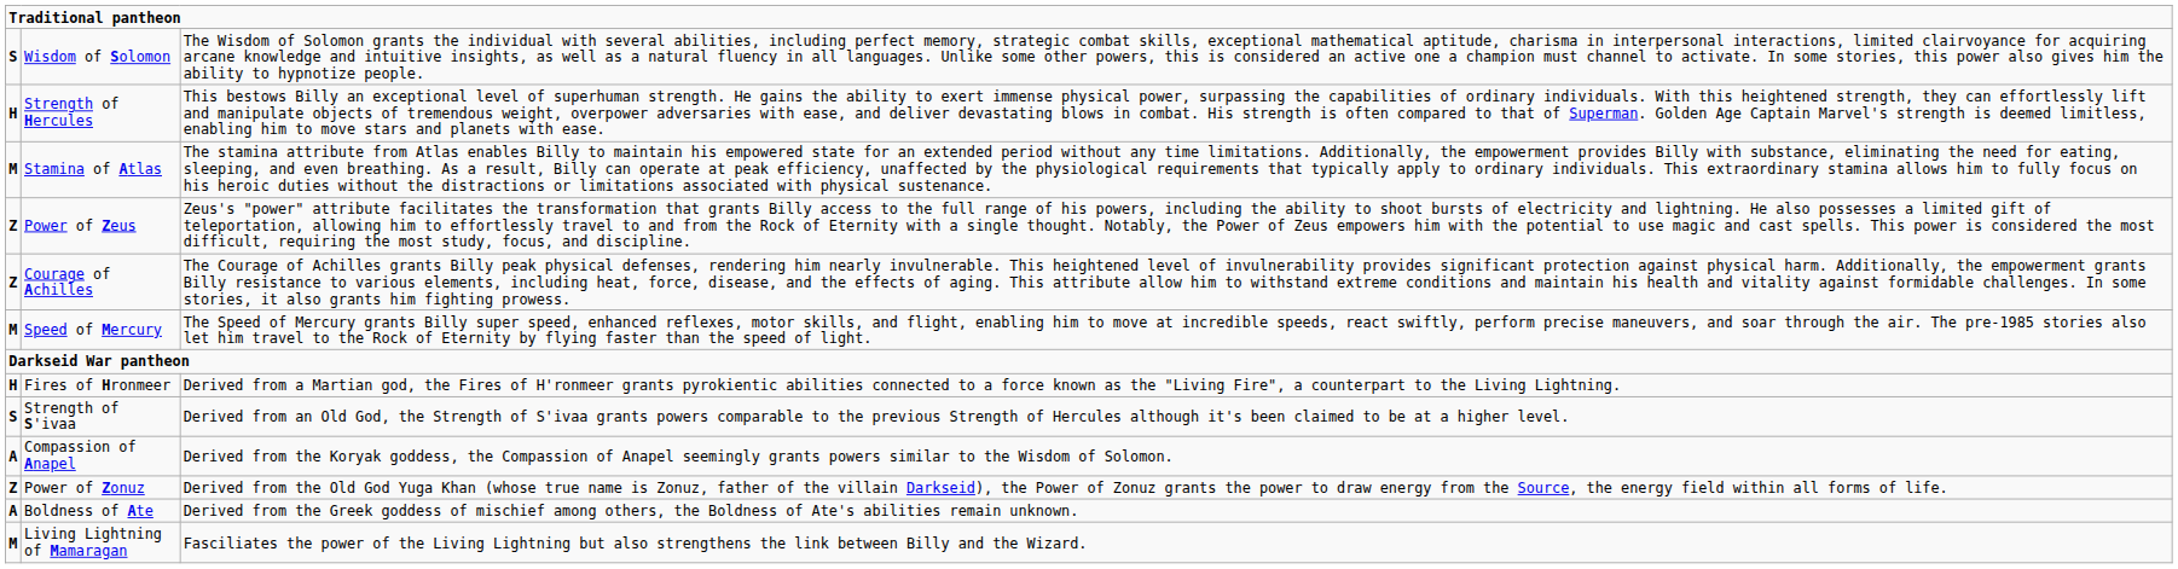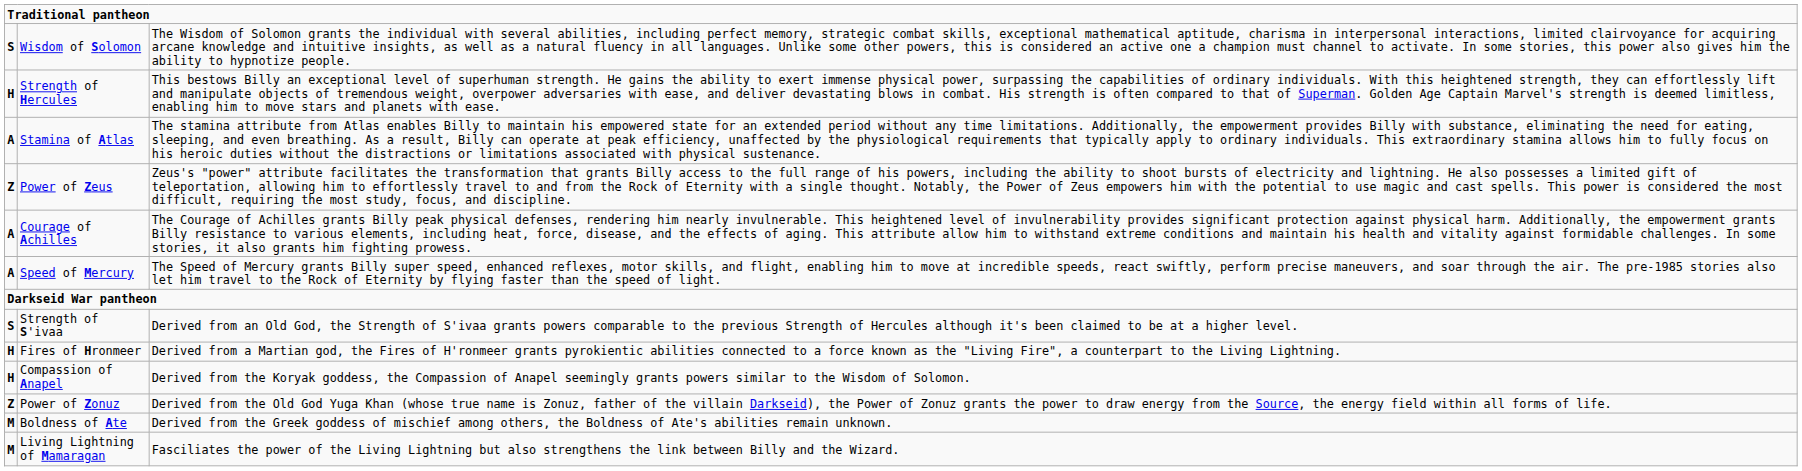Stamina of Atlas | column 1: M -> A
Courage of Achilles | column 1: Z -> A
Speed of Mercury | column 1: M -> A
rows swapped: Strength of S'ivaa <-> Fires of Hronmeer
Compassion of Anapel | column 1: A -> H
Boldness of Ate | column 1: A -> M
